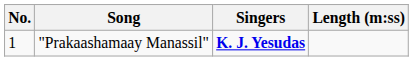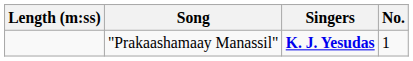columns swapped: No. <-> Length (m:ss)
